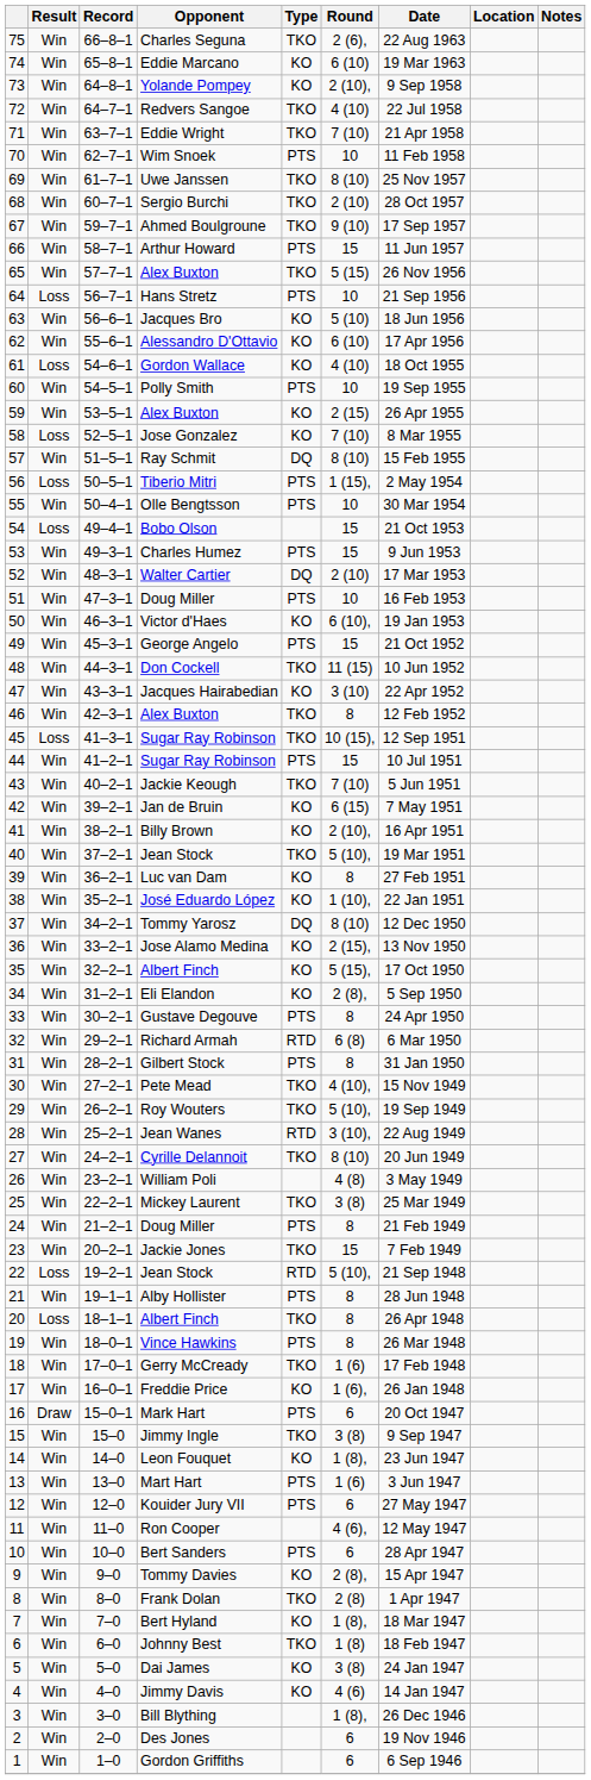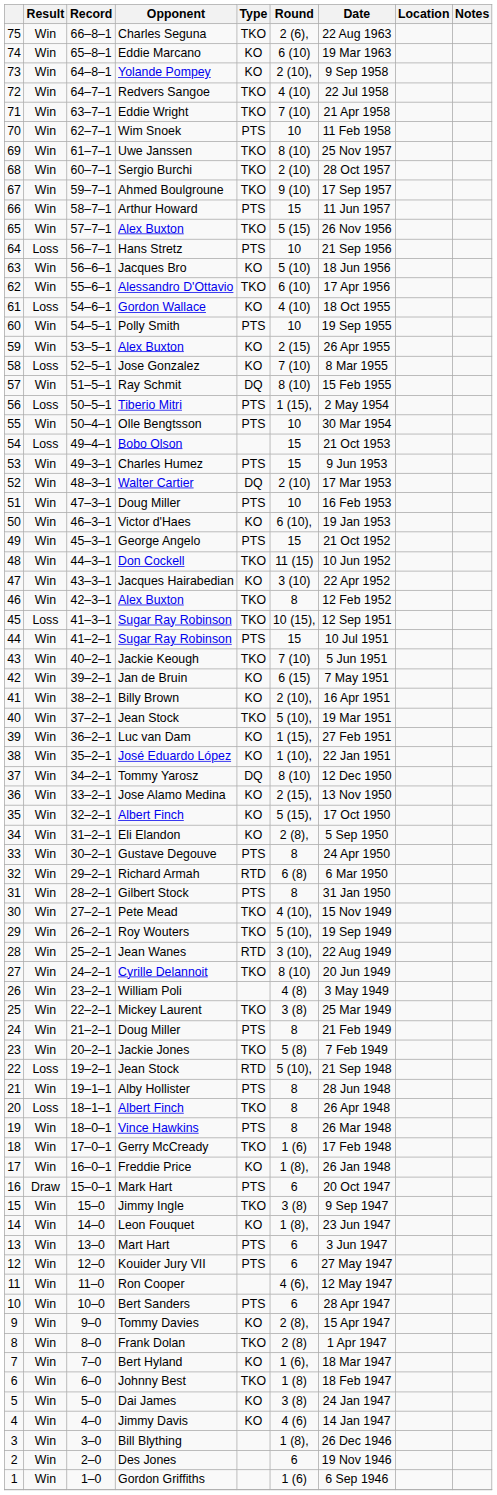Alessandro D'Ottavio | Type: KO -> TKO
Luc van Dam | Round: 8 -> 1 (15),
Jackie Jones | Round: 15 -> 5 (8)
Freddie Price | Round: 1 (6), -> 1 (8),
Mart Hart | Round: 1 (6) -> 6
Bert Hyland | Round: 1 (8), -> 1 (6),
Gordon Griffiths | Round: 6 -> 1 (6)
